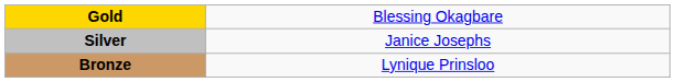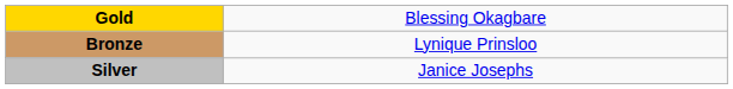rows swapped: Silver <-> Bronze
